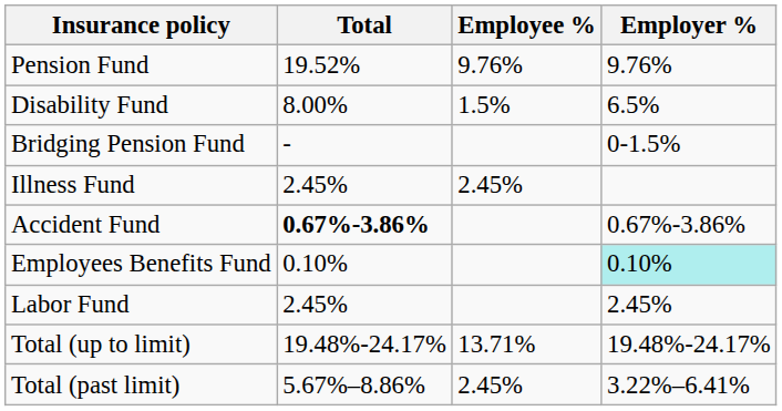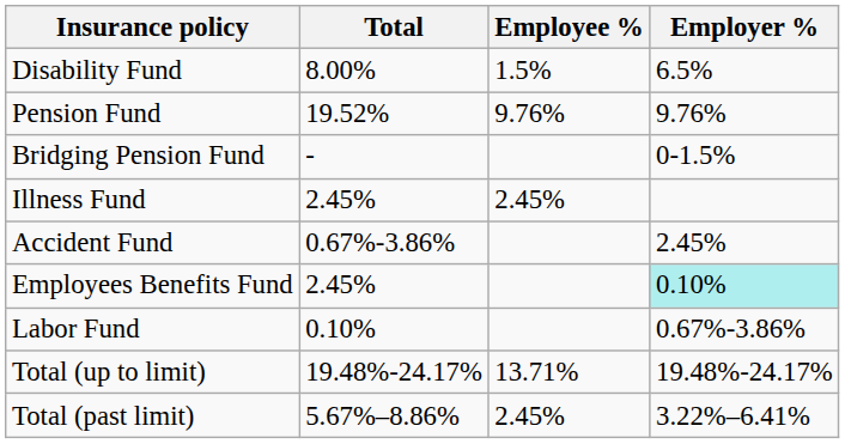rows swapped: Pension Fund <-> Disability Fund
Accident Fund | Total: bold -> normal
Accident Fund | Employer %: 0.67%-3.86% -> 2.45%
Employees Benefits Fund | Total: 0.10% -> 2.45%
Labor Fund | Total: 2.45% -> 0.10%
Labor Fund | Employer %: 2.45% -> 0.67%-3.86%
